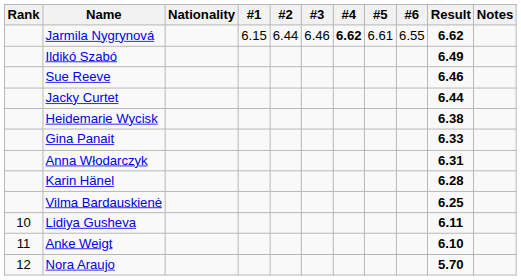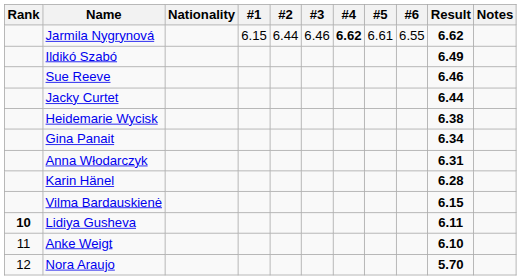Gina Panait | Result: 6.33 -> 6.34
Vilma Bardauskienė | Result: 6.25 -> 6.15
Lidiya Gusheva | Rank: normal -> bold
